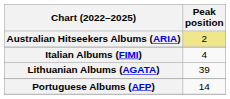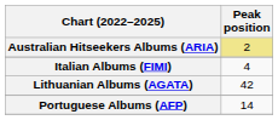Lithuanian Albums (AGATA) | Peak position: 39 -> 42
